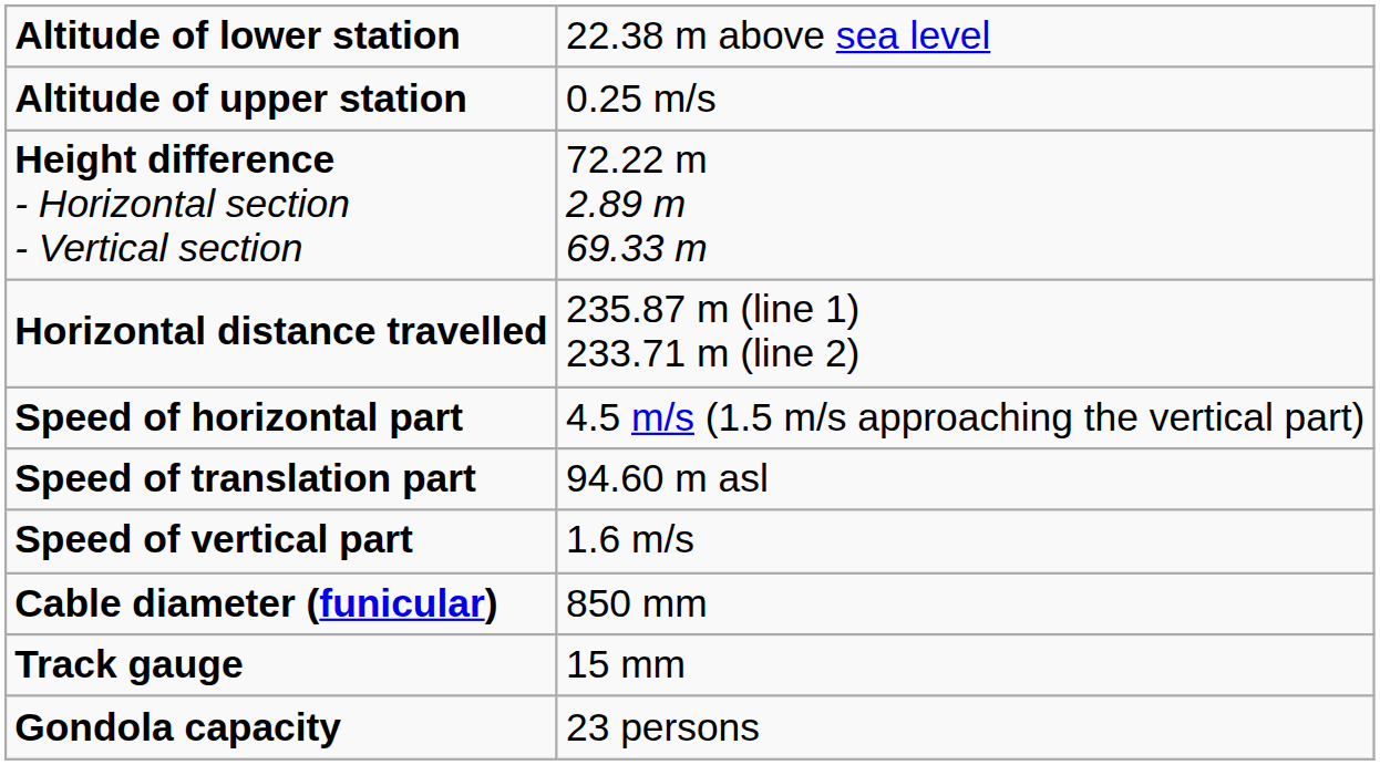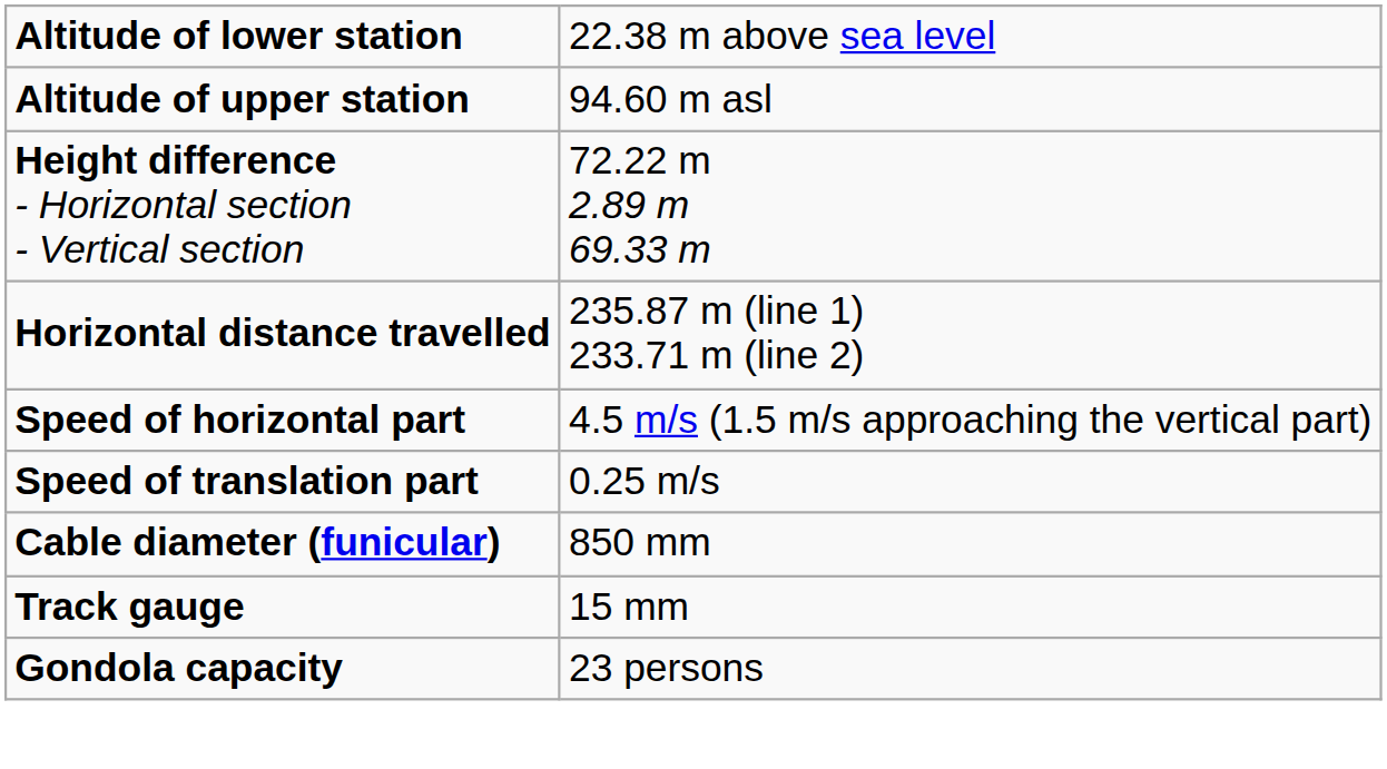Altitude of upper station | column 2: 0.25 m/s -> 94.60 m asl
Speed of translation part | column 2: 94.60 m asl -> 0.25 m/s
- row: Speed of vertical part | 1.6 m/s
